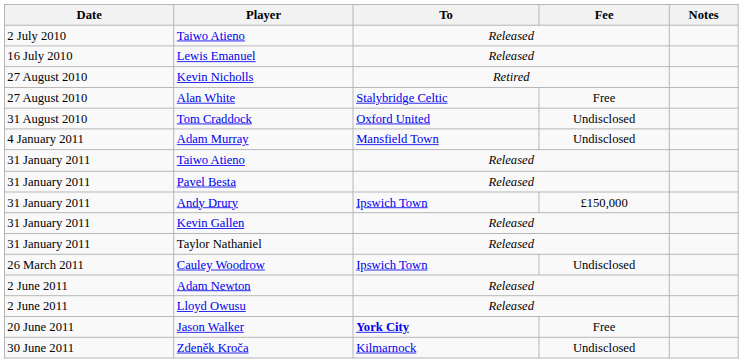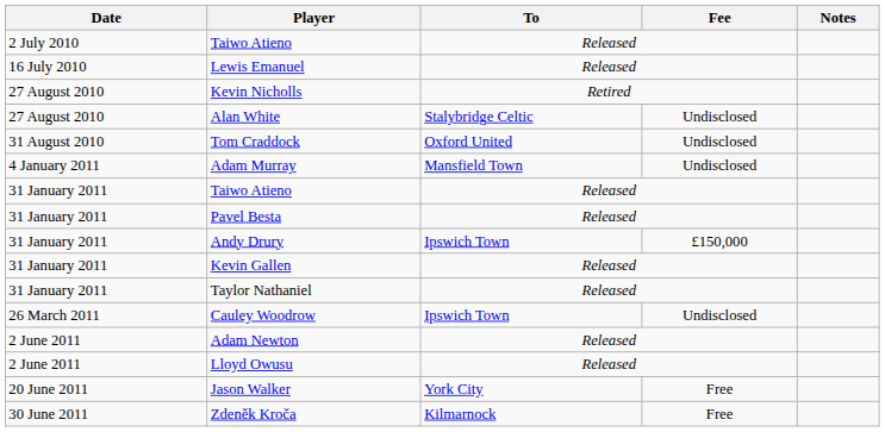Alan White | Fee: Free -> Undisclosed
Jason Walker | To: bold -> normal
Zdeněk Kroča | Fee: Undisclosed -> Free
